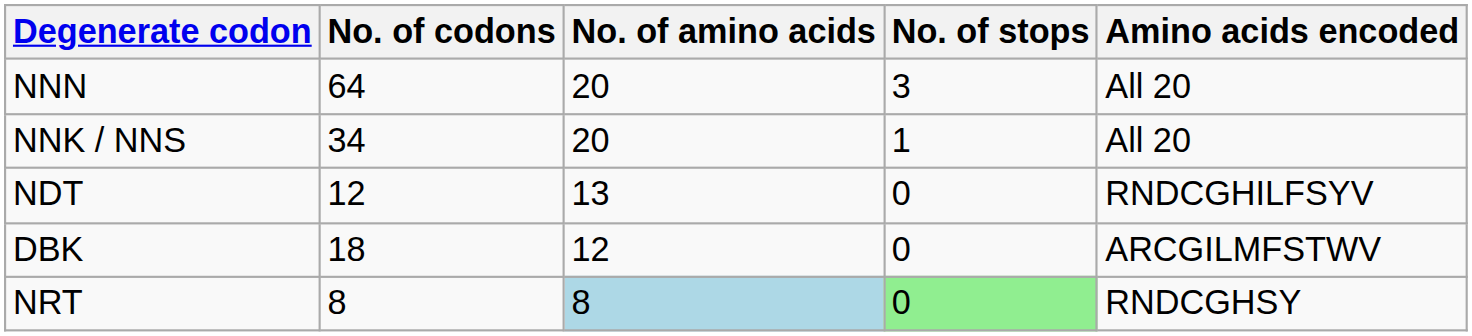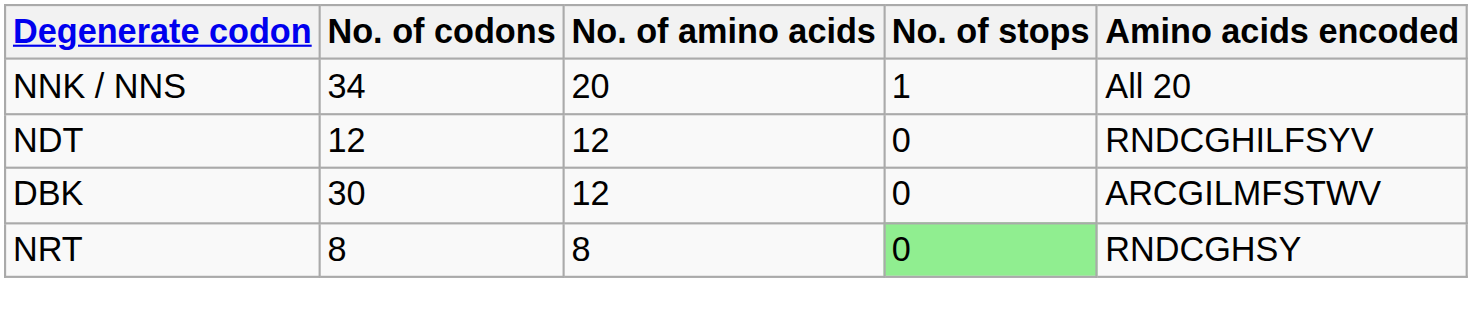- row: NNN | 64 | 20 | 3 | All 20
NDT | No. of amino acids: 13 -> 12
DBK | No. of codons: 18 -> 30
NRT | No. of amino acids: lightblue background -> no background
